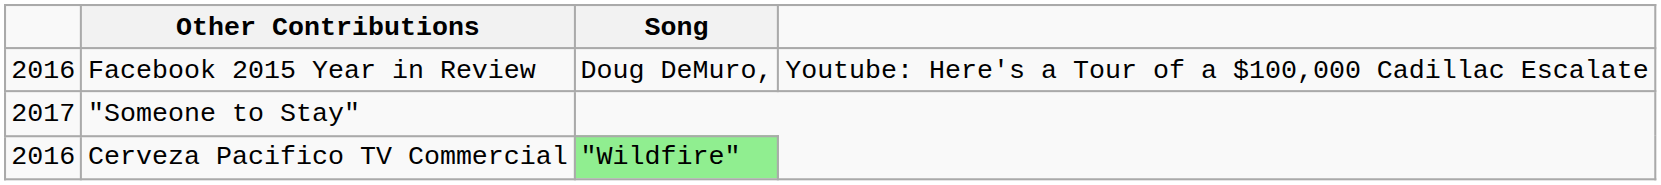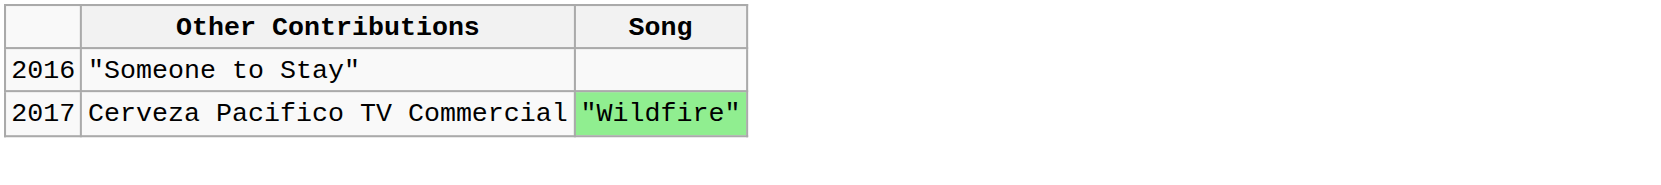- row: 2016 | Facebook 2015 Year in Review | Doug DeMuro, | Youtube: Here's a Tour of a $100,000 Cadillac Escalate
"Someone to Stay" | column 1: 2017 -> 2016
Cerveza Pacifico TV Commercial | column 1: 2016 -> 2017
